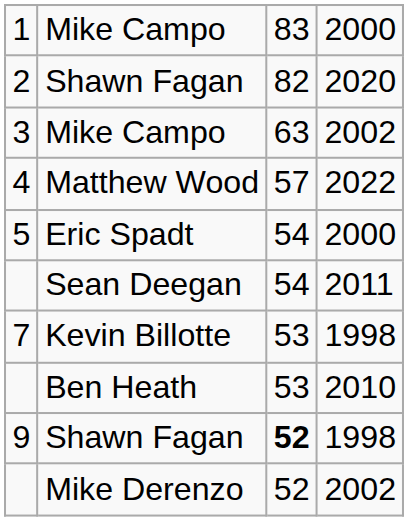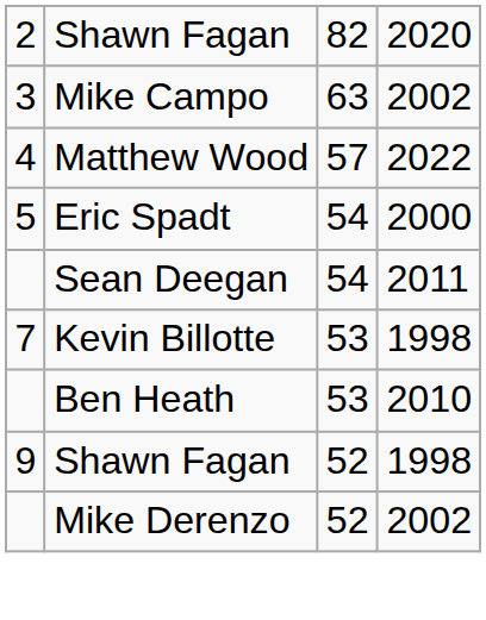- row: 1 | Mike Campo | 83 | 2000
9 | column 3: bold -> normal
